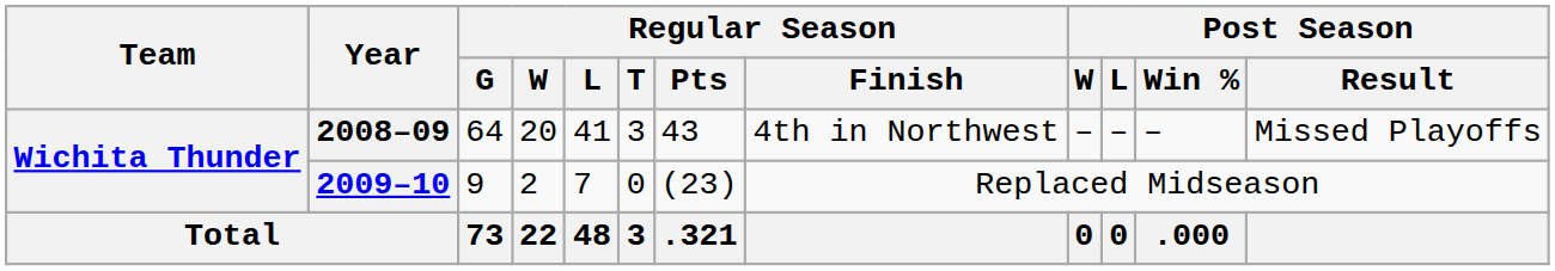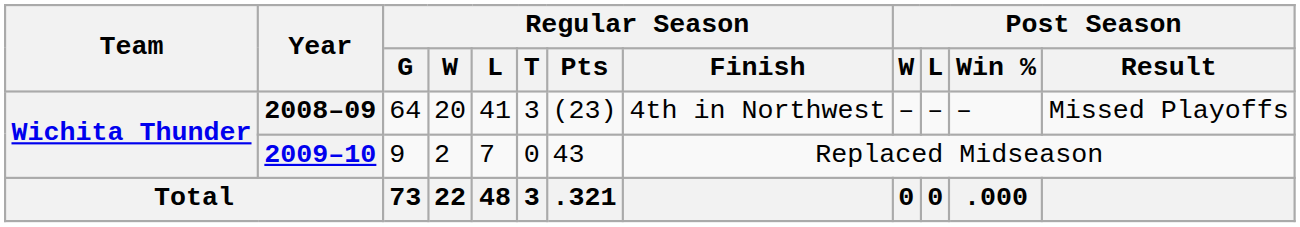2008–09 | Regular Season / Pts: 43 -> (23)
2009–10 | Regular Season / Pts: (23) -> 43
